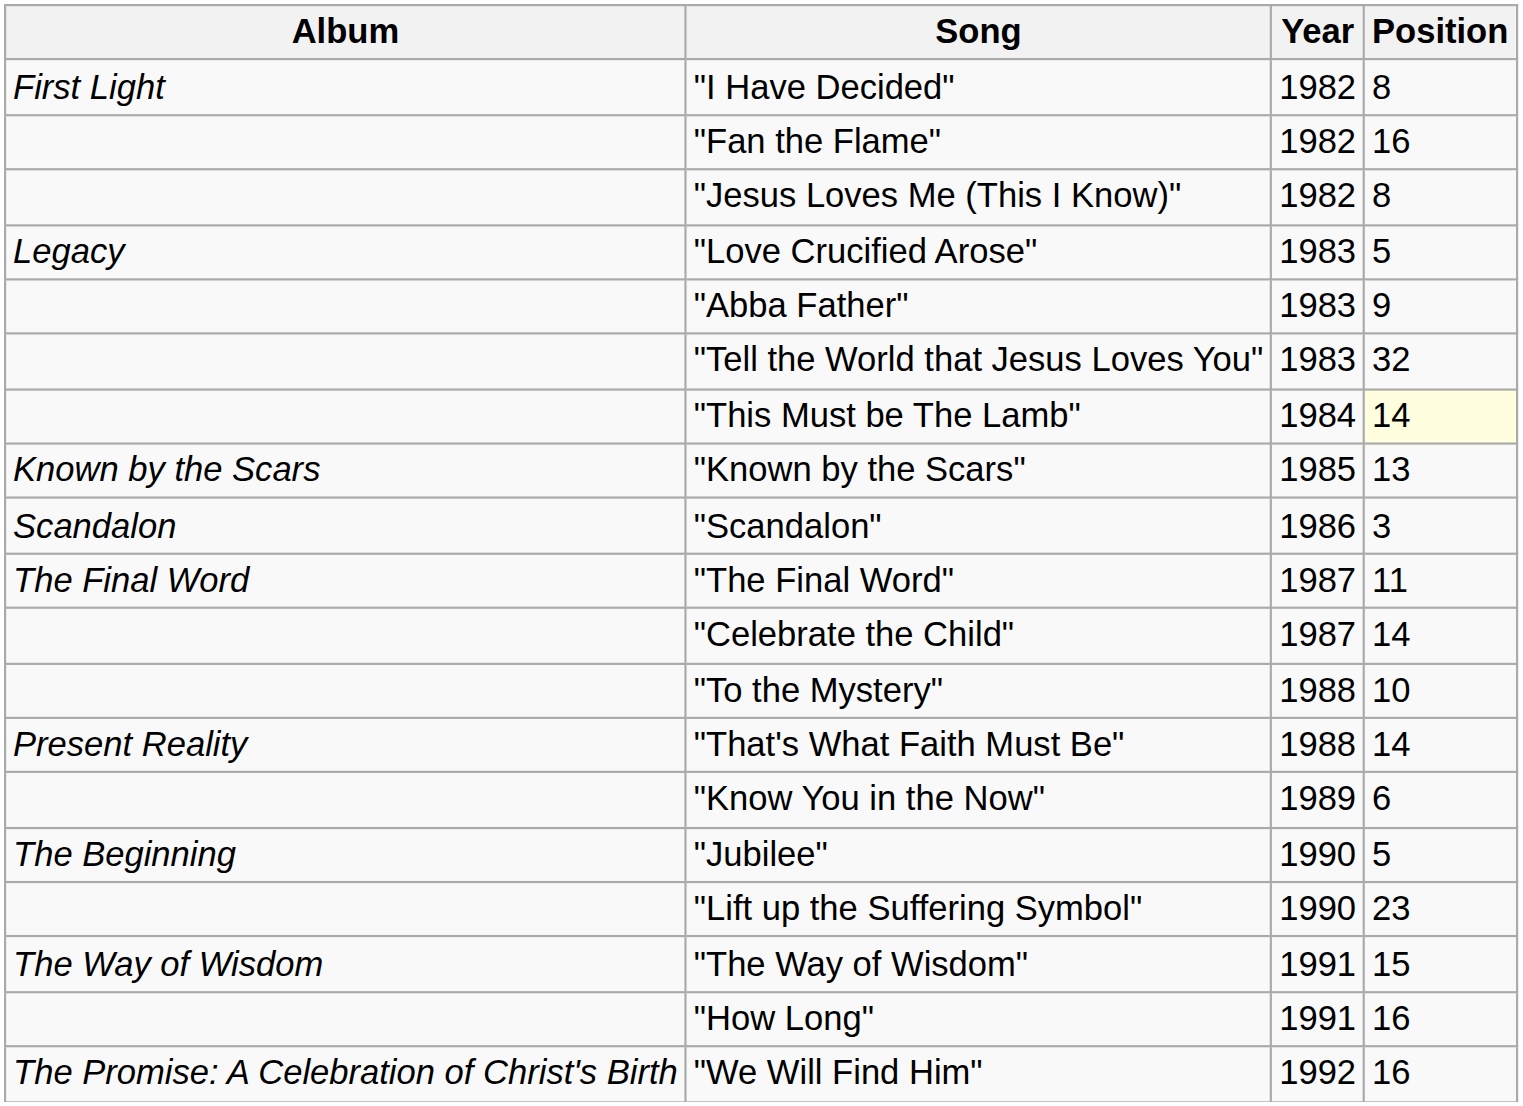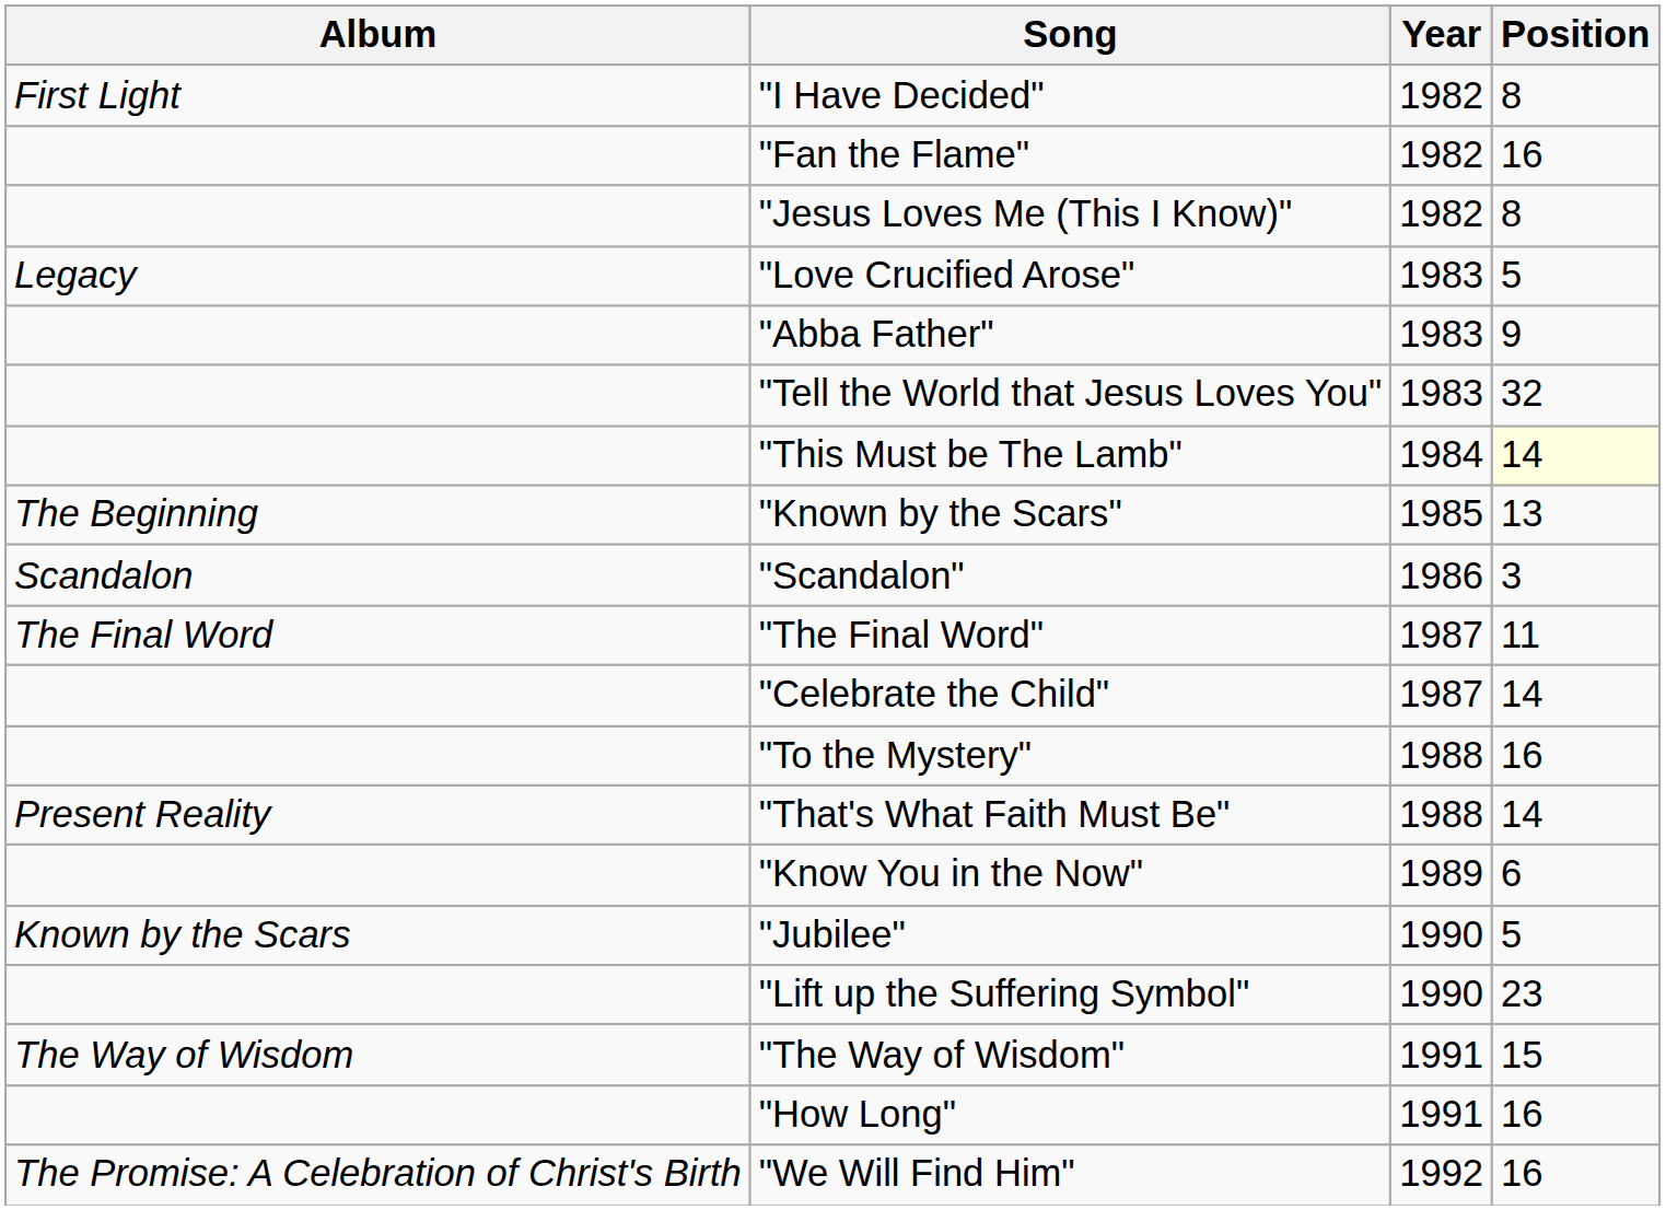"Known by the Scars" | Album: Known by the Scars -> The Beginning
"To the Mystery" | Position: 10 -> 16
"Jubilee" | Album: The Beginning -> Known by the Scars
